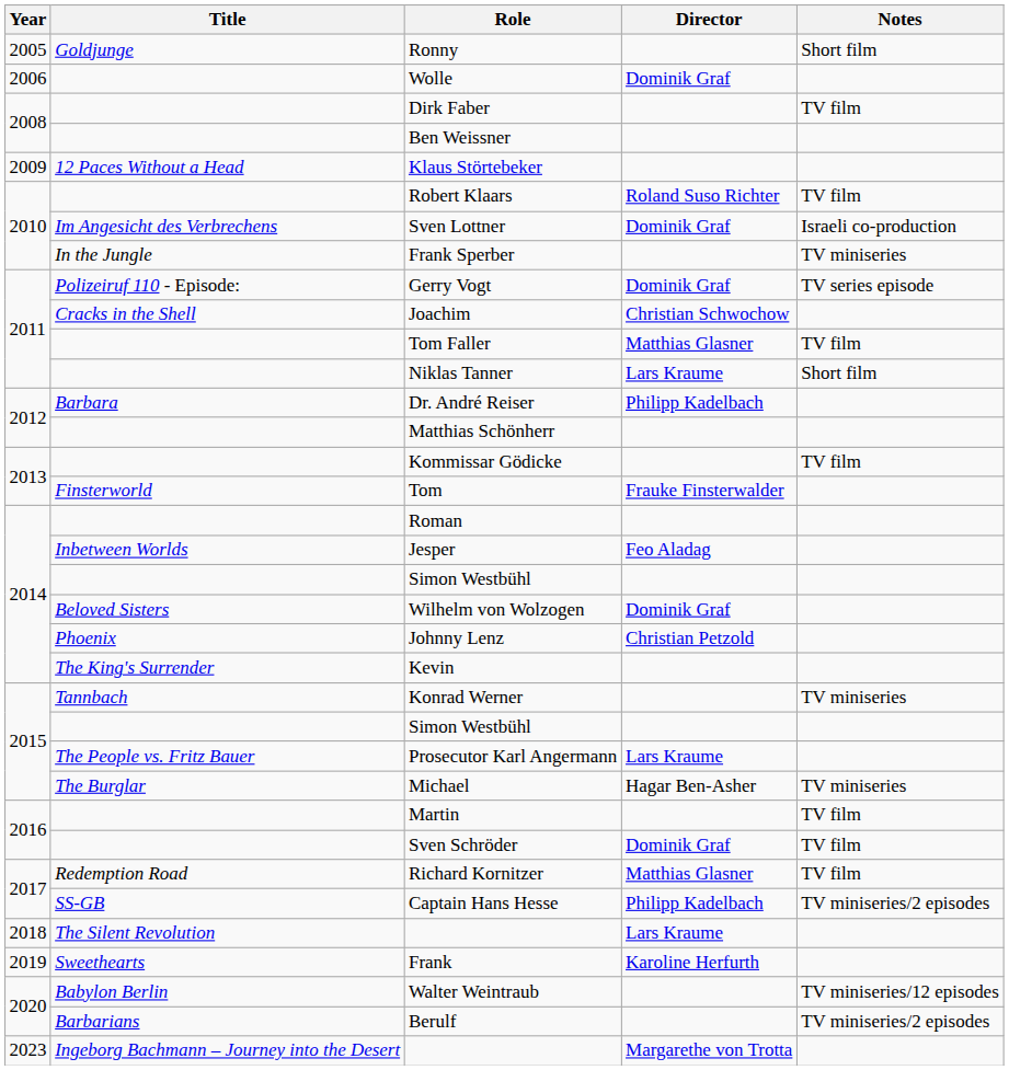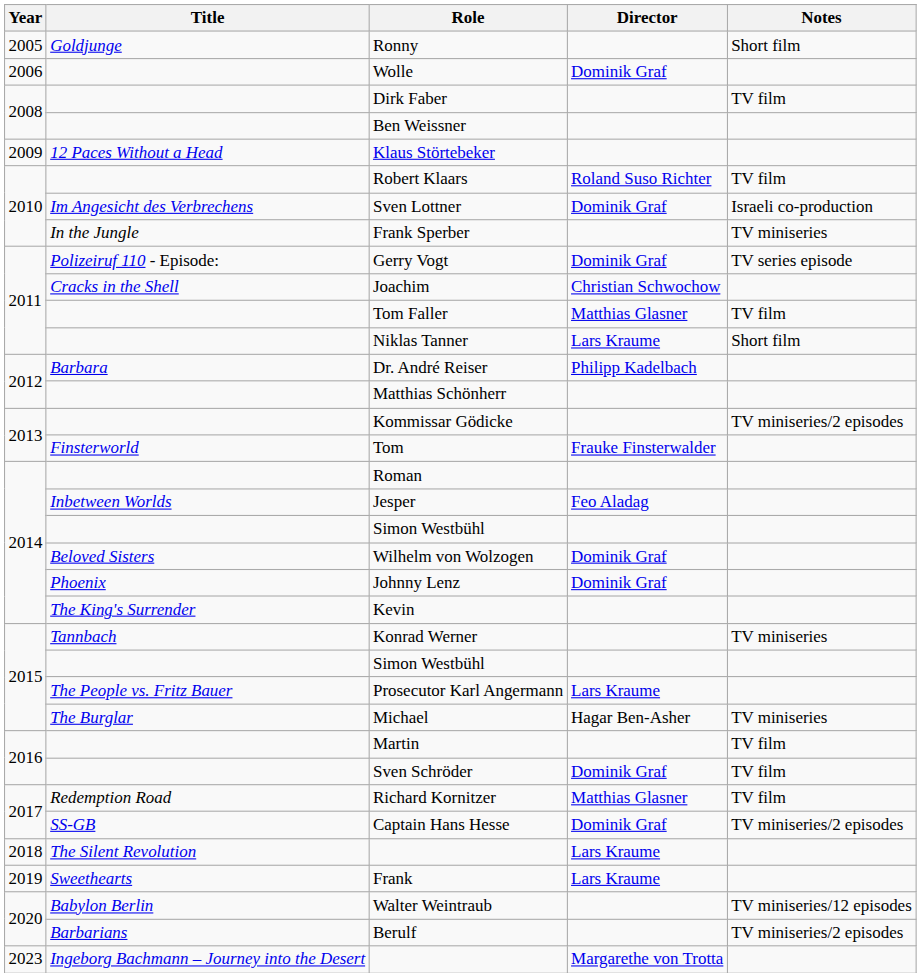Kommissar Gödicke | Notes: TV film -> TV miniseries/2 episodes
Johnny Lenz | Director: Christian Petzold -> Dominik Graf
Captain Hans Hesse | Director: Philipp Kadelbach -> Dominik Graf
Frank | Director: Karoline Herfurth -> Lars Kraume
